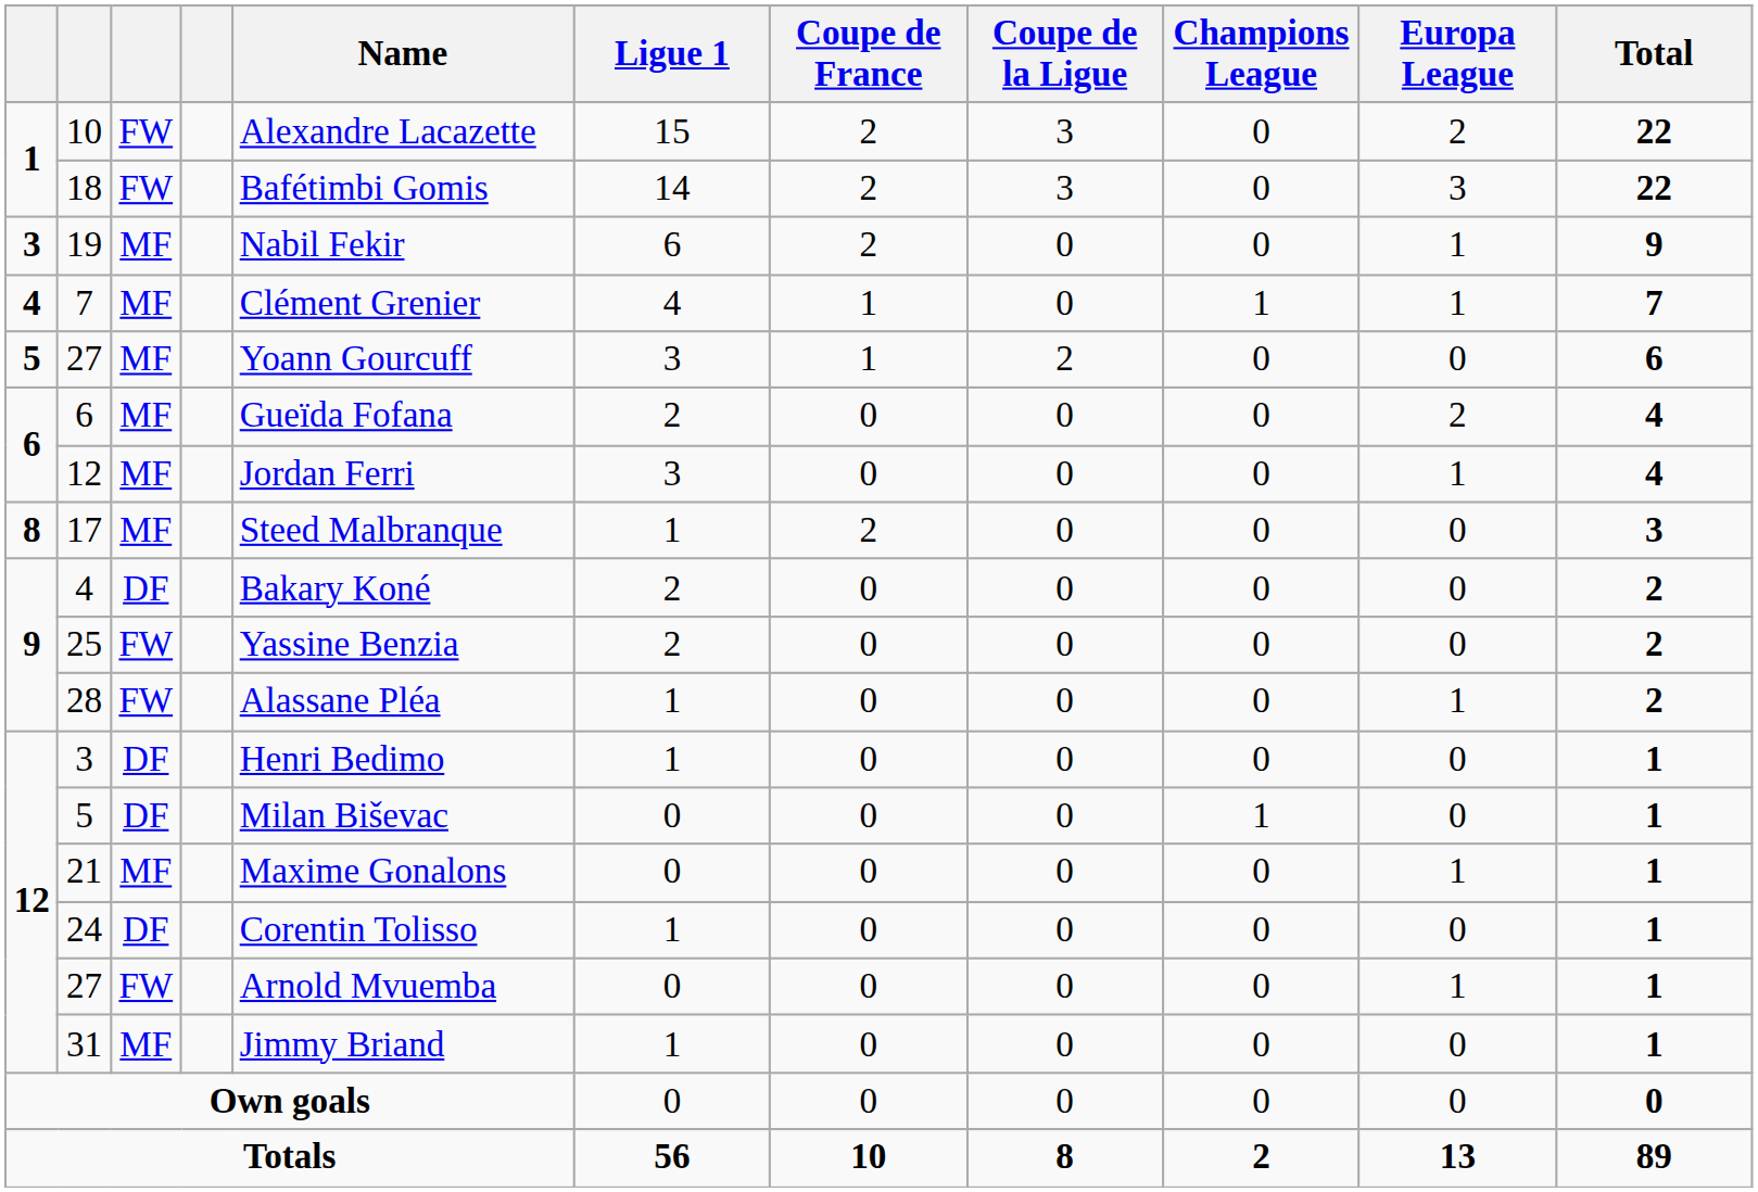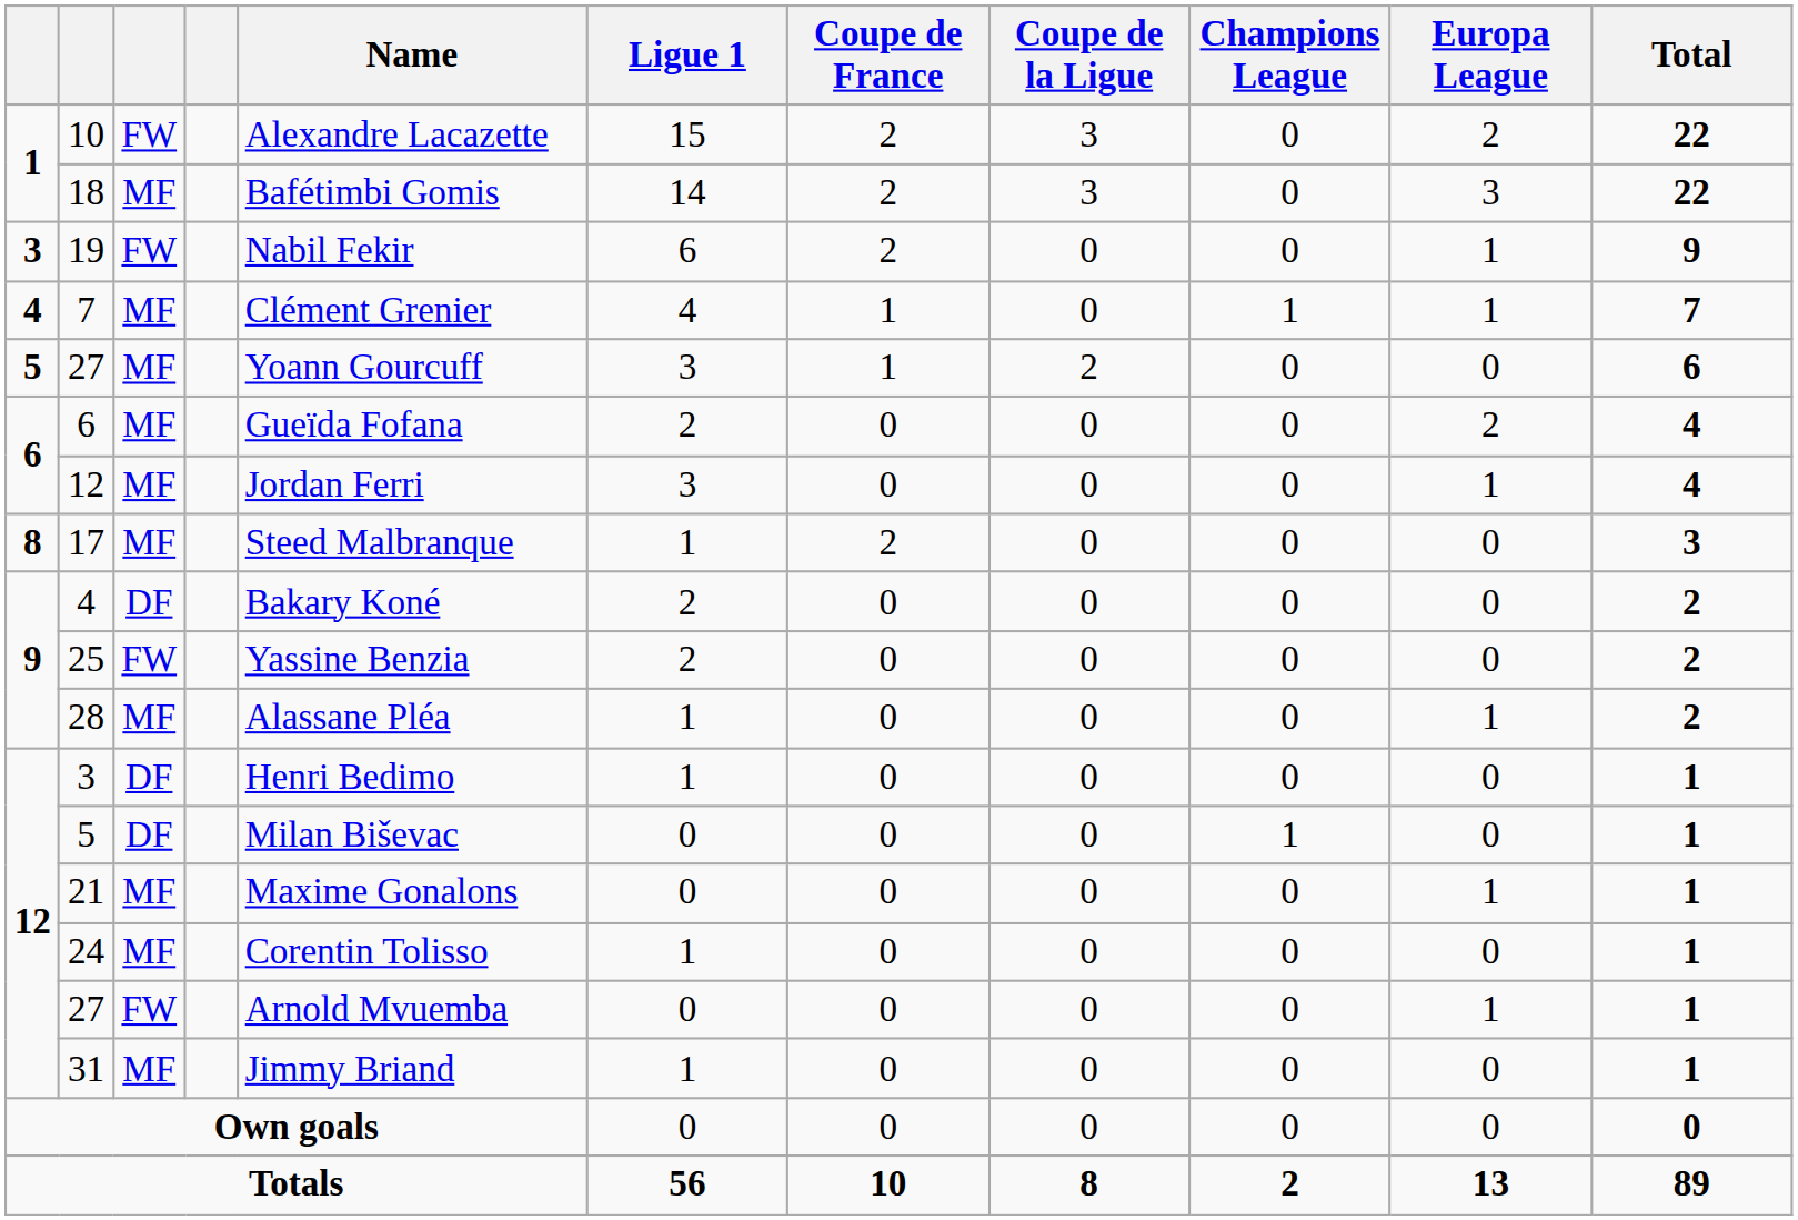18 | column 3: FW -> MF
19 | column 3: MF -> FW
28 | column 3: FW -> MF
24 | column 3: DF -> MF
